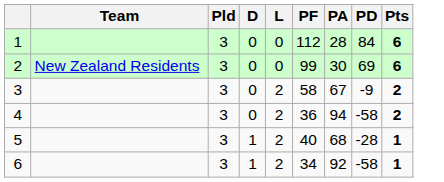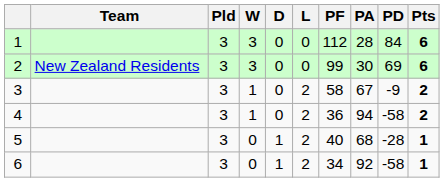+ column: W | 3 | 3 | 1 | 1 | 0 | 0
